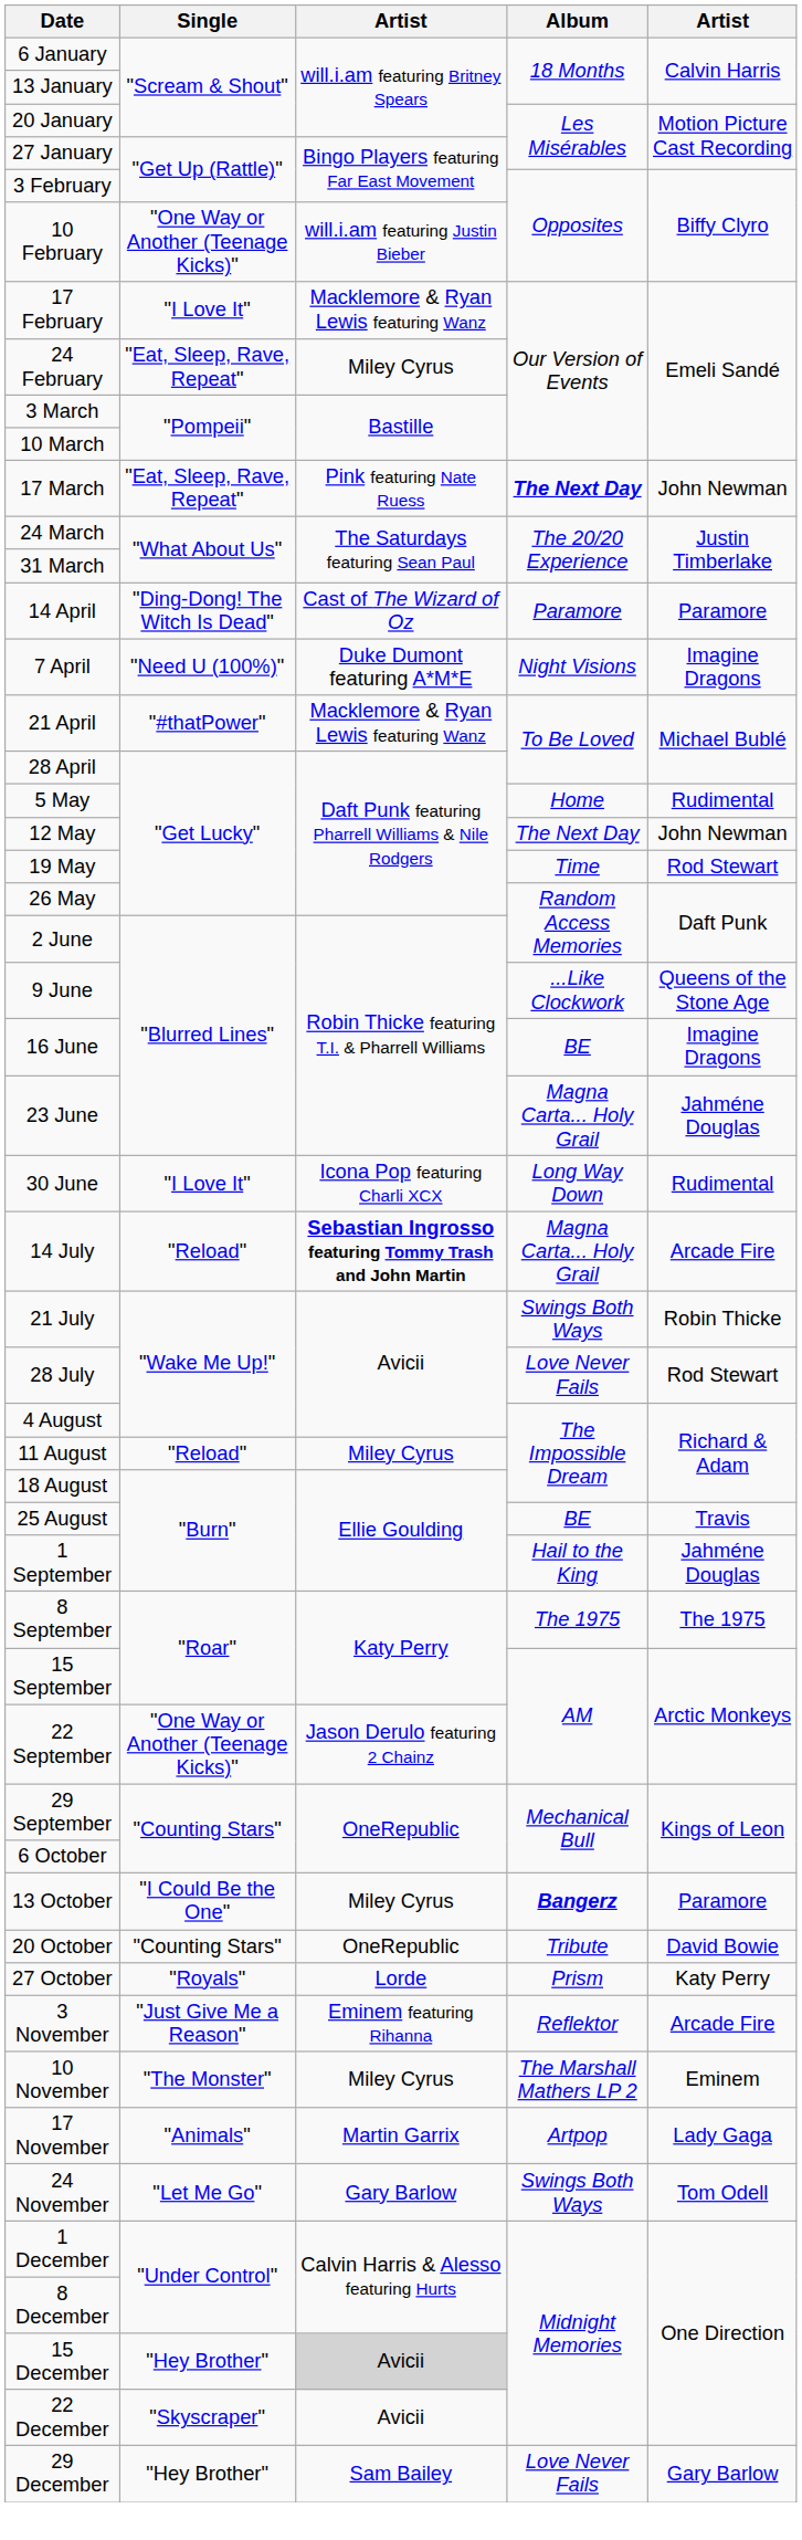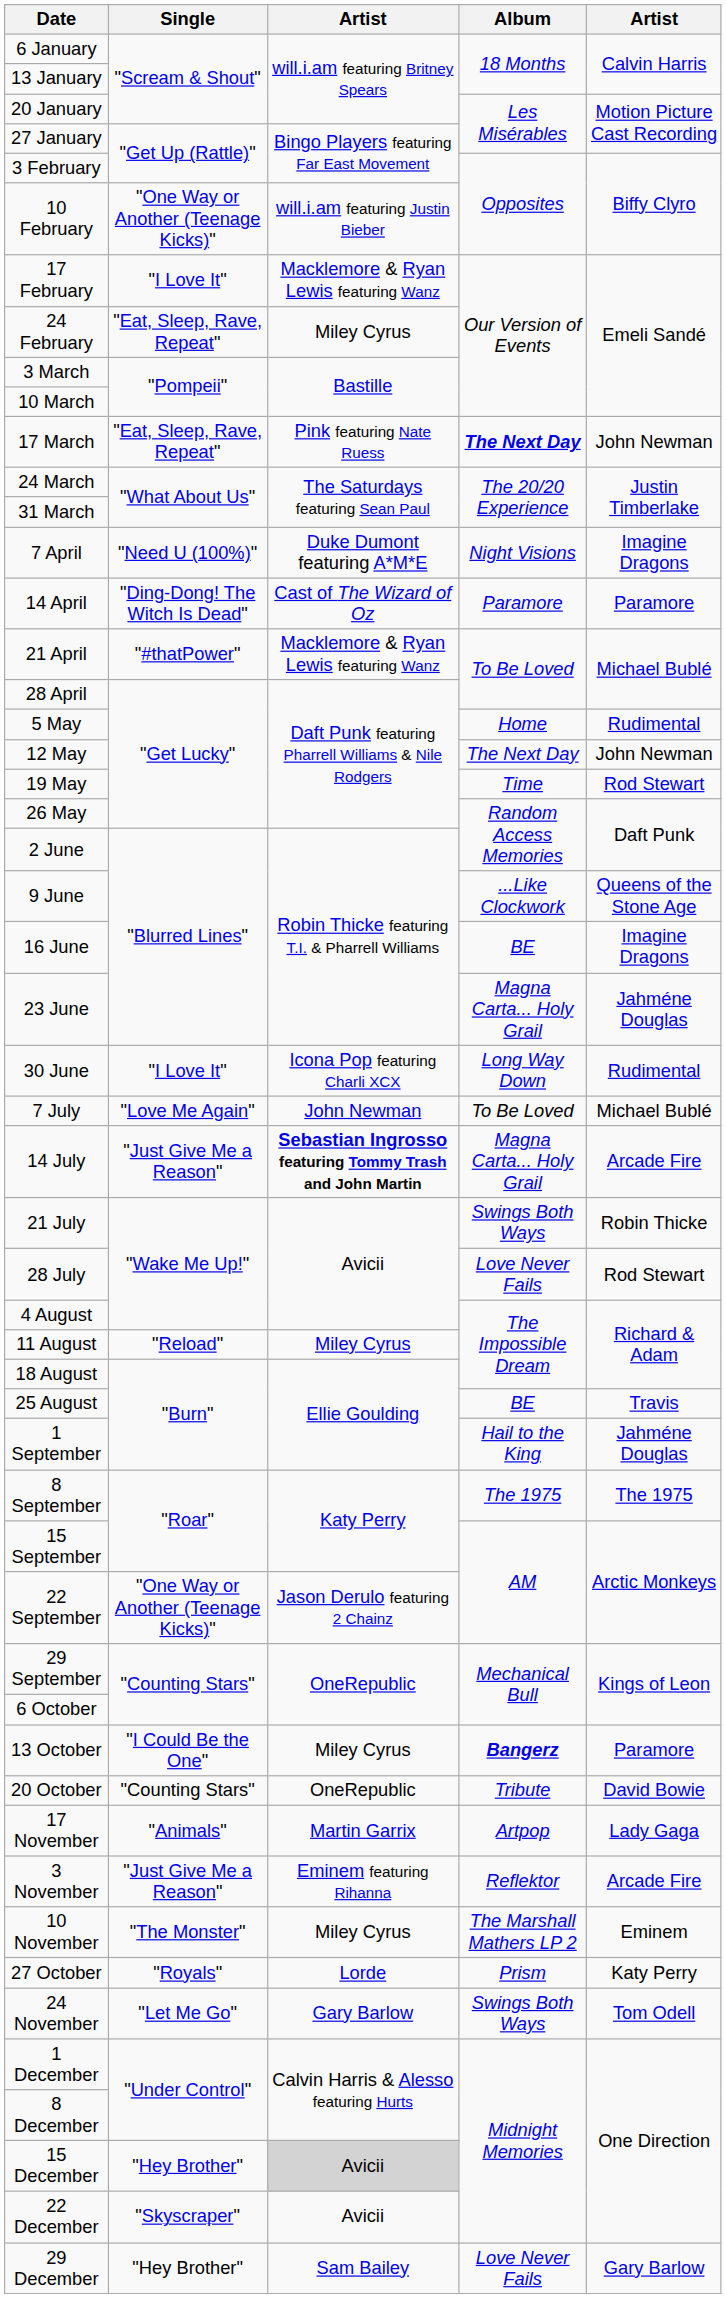rows swapped: 7 April <-> 14 April
+ row: 7 July | "Love Me Again" | John Newman | To Be Loved | Michael Bublé
14 July | Single: "Reload" -> "Just Give Me a Reason"
rows swapped: 27 October <-> 17 November
